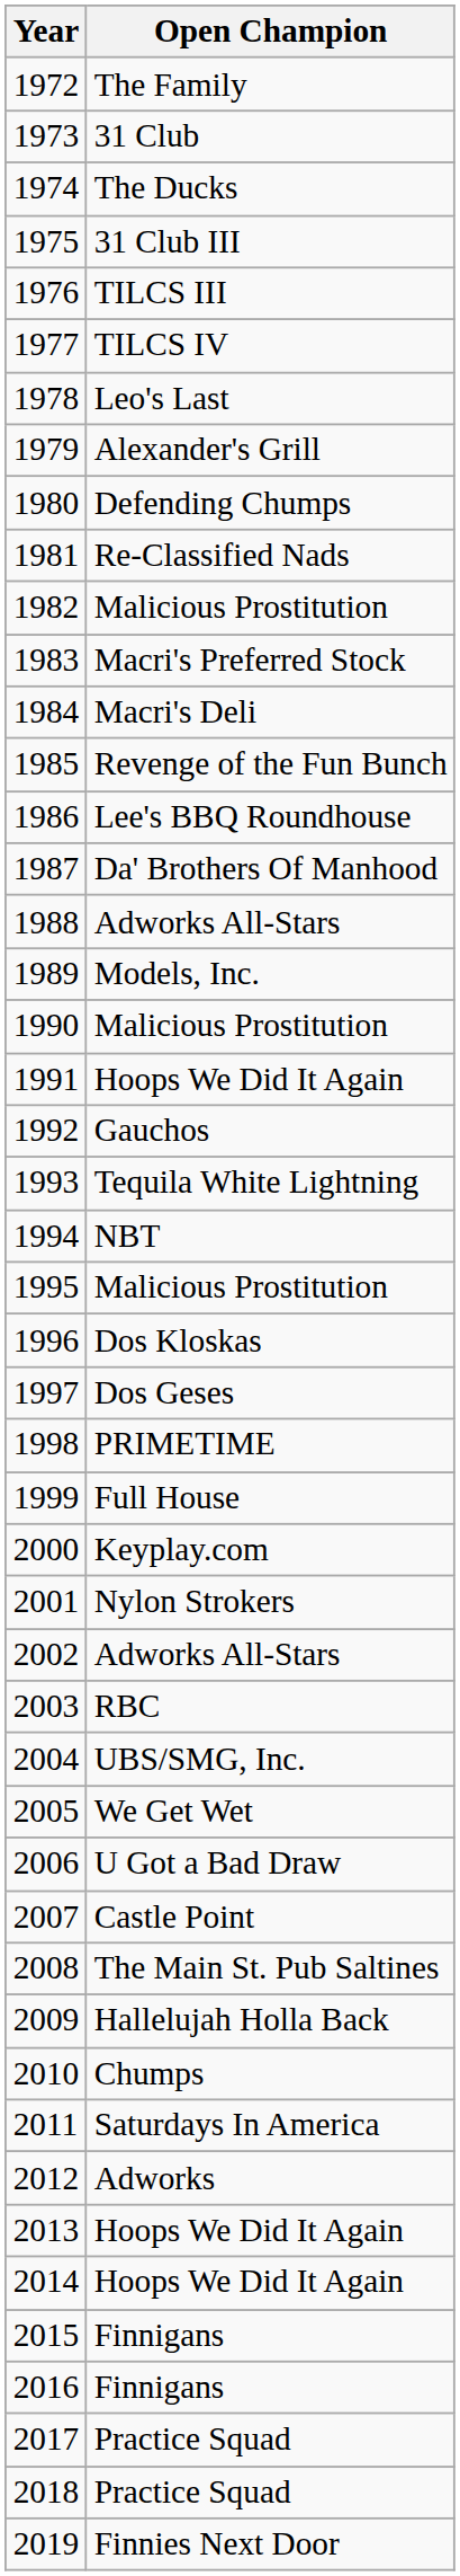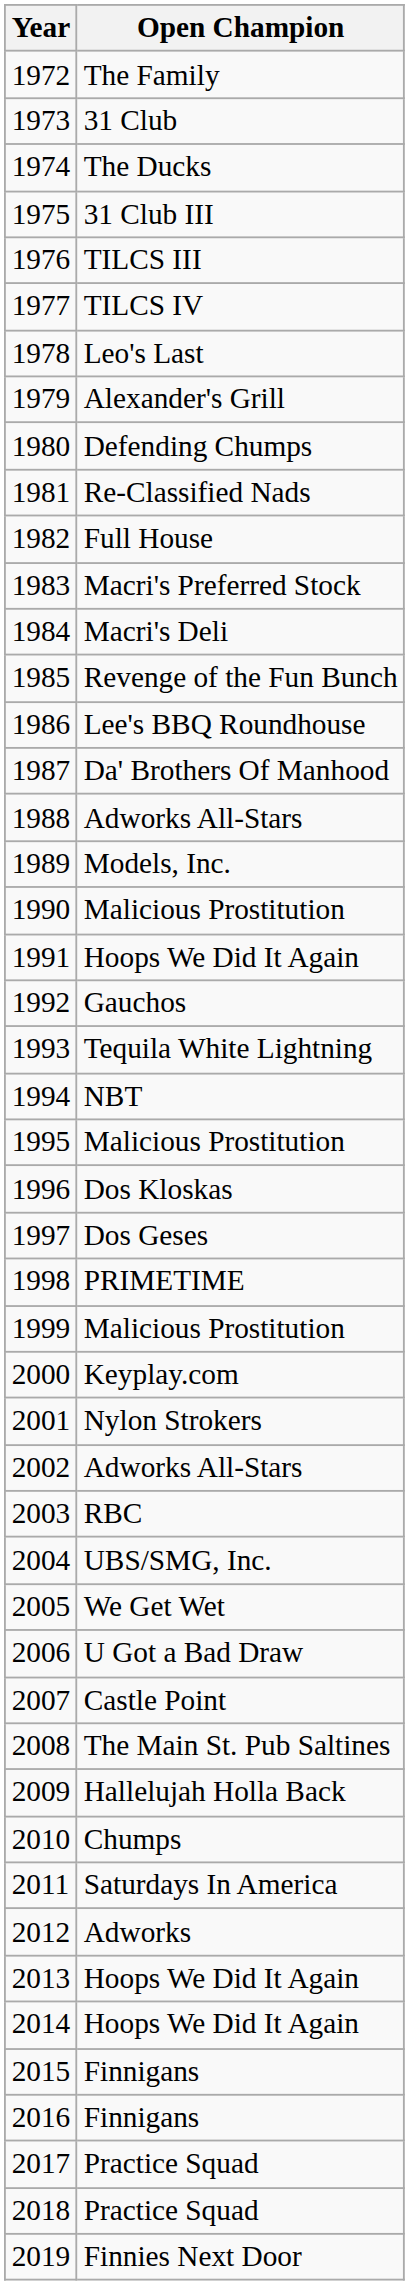1982 | Open Champion: Malicious Prostitution -> Full House
1999 | Open Champion: Full House -> Malicious Prostitution
